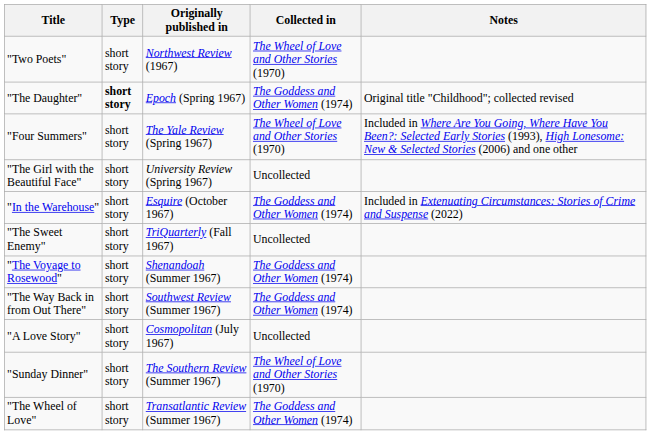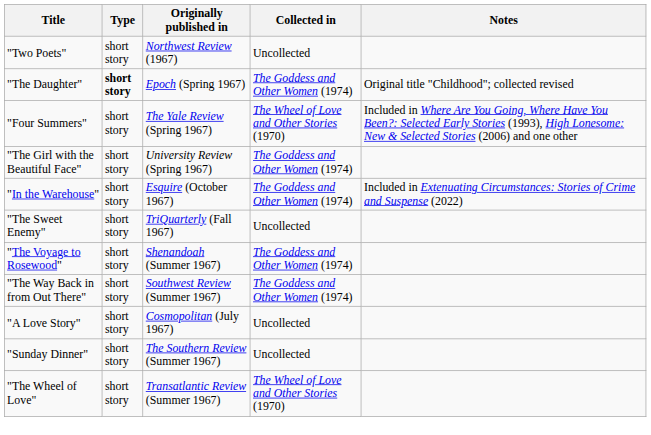"Two Poets" | Collected in: The Wheel of Love and Other Stories (1970) -> Uncollected
"The Girl with the Beautiful Face" | Collected in: Uncollected -> The Goddess and Other Women (1974)
"Sunday Dinner" | Collected in: The Wheel of Love and Other Stories (1970) -> Uncollected
"The Wheel of Love" | Collected in: The Goddess and Other Women (1974) -> The Wheel of Love and Other Stories (1970)
